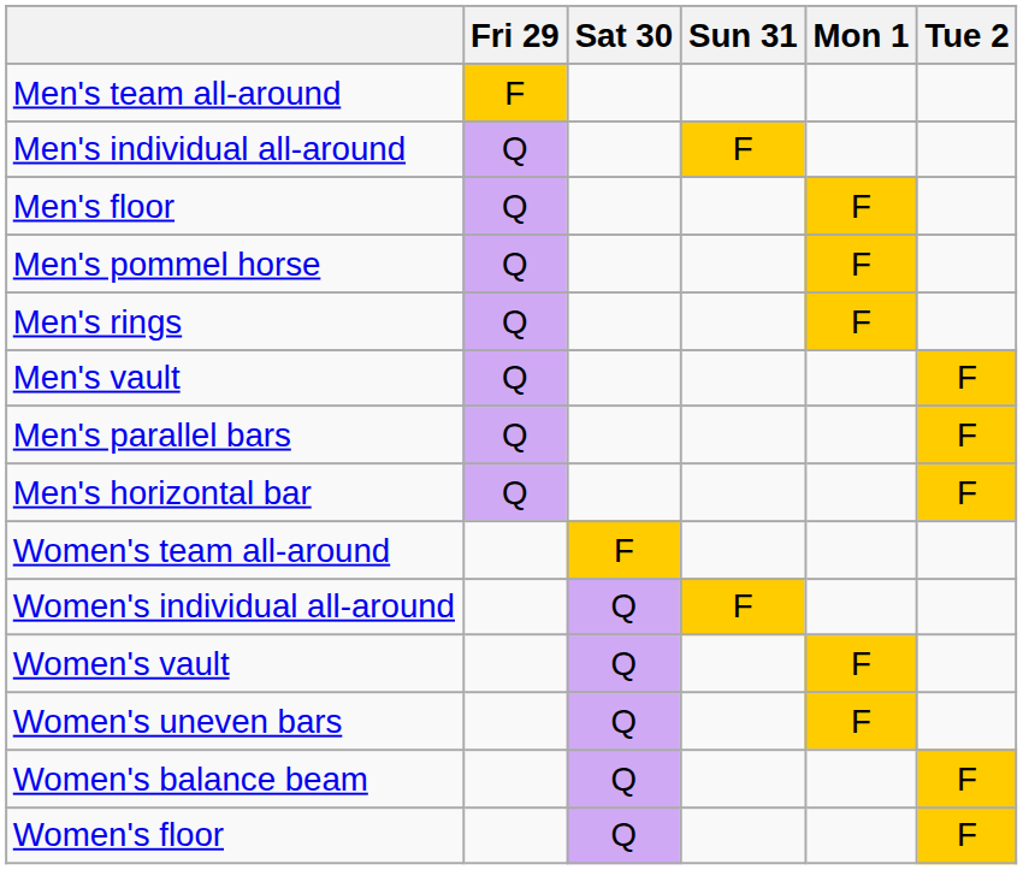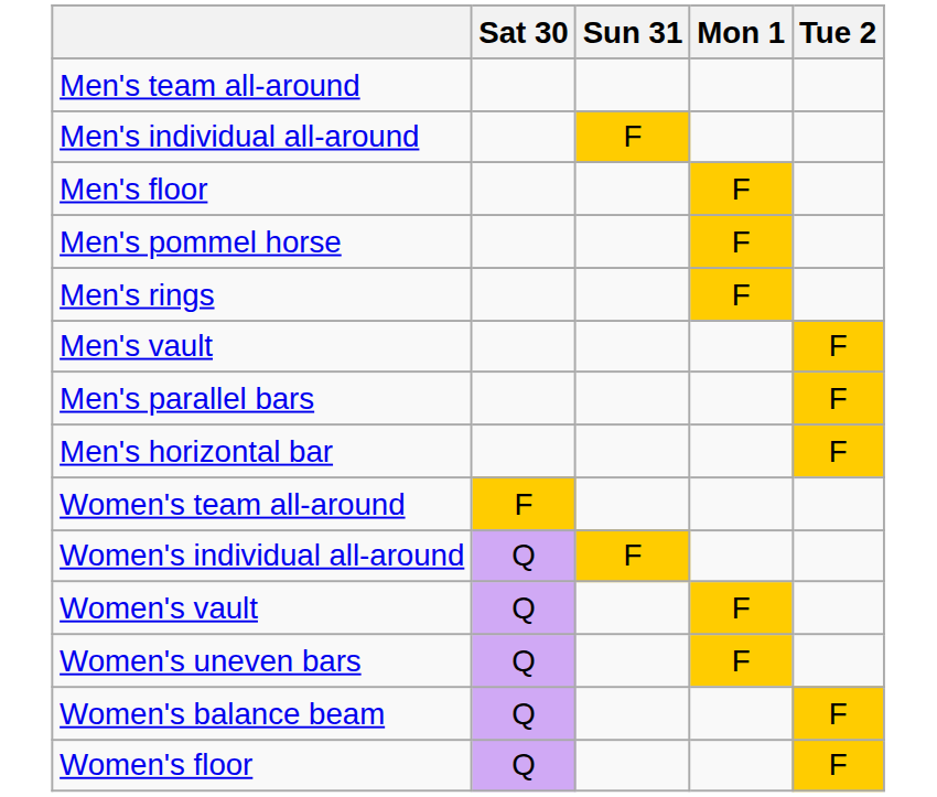- column: Fri 29 | F | Q | Q | Q | Q | Q | Q | Q
